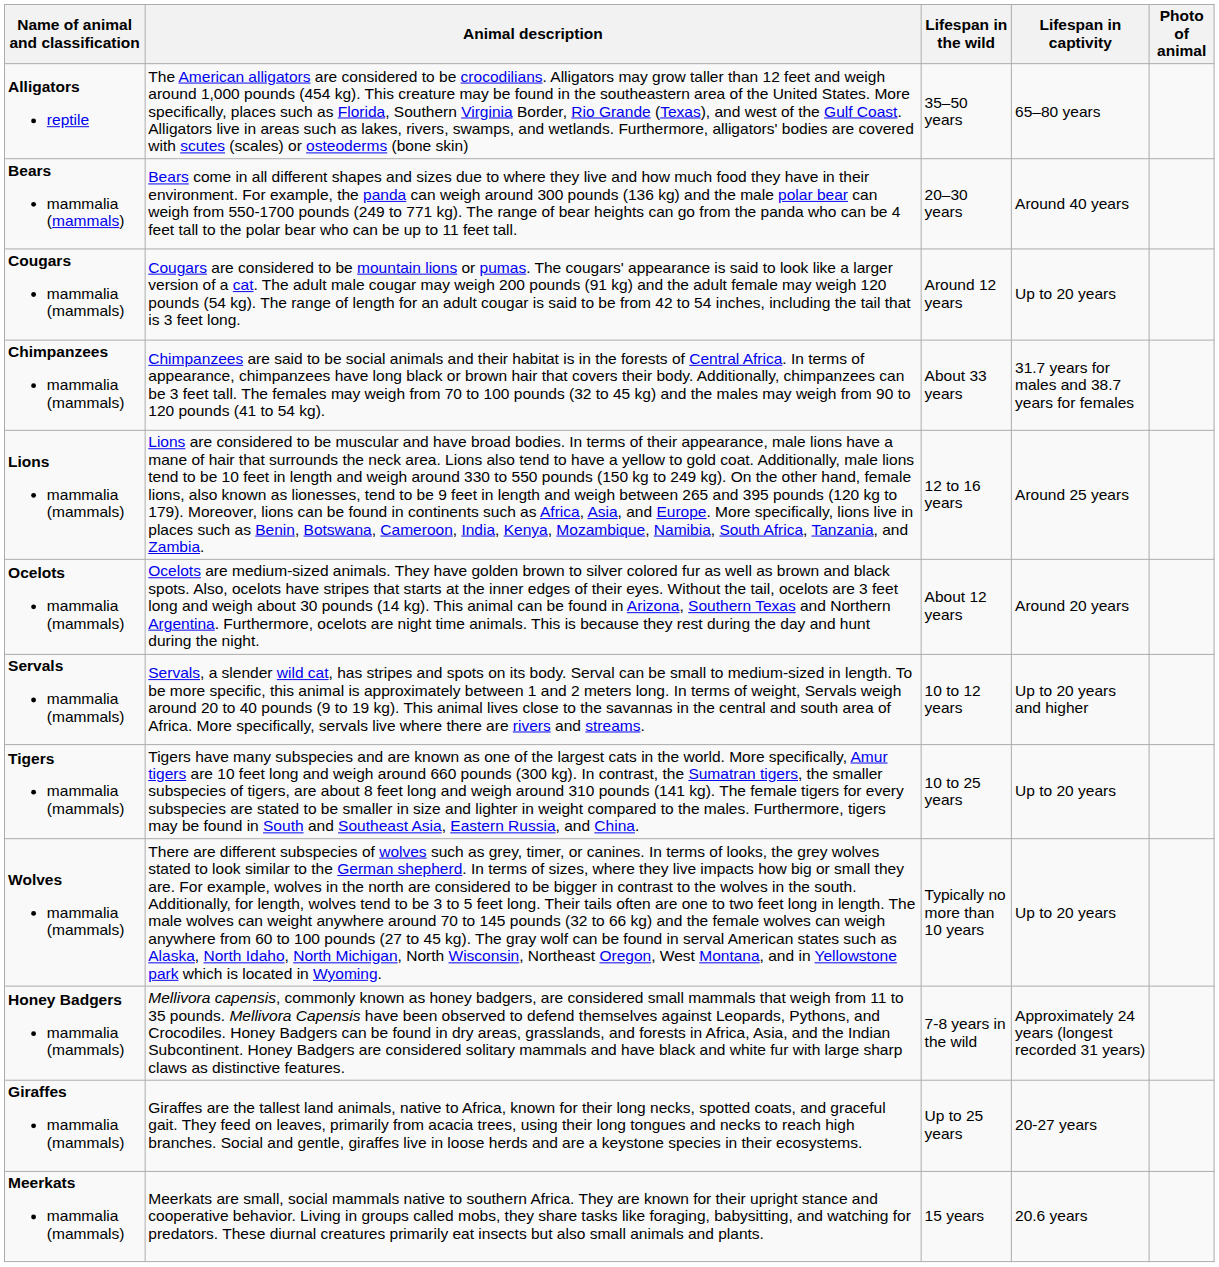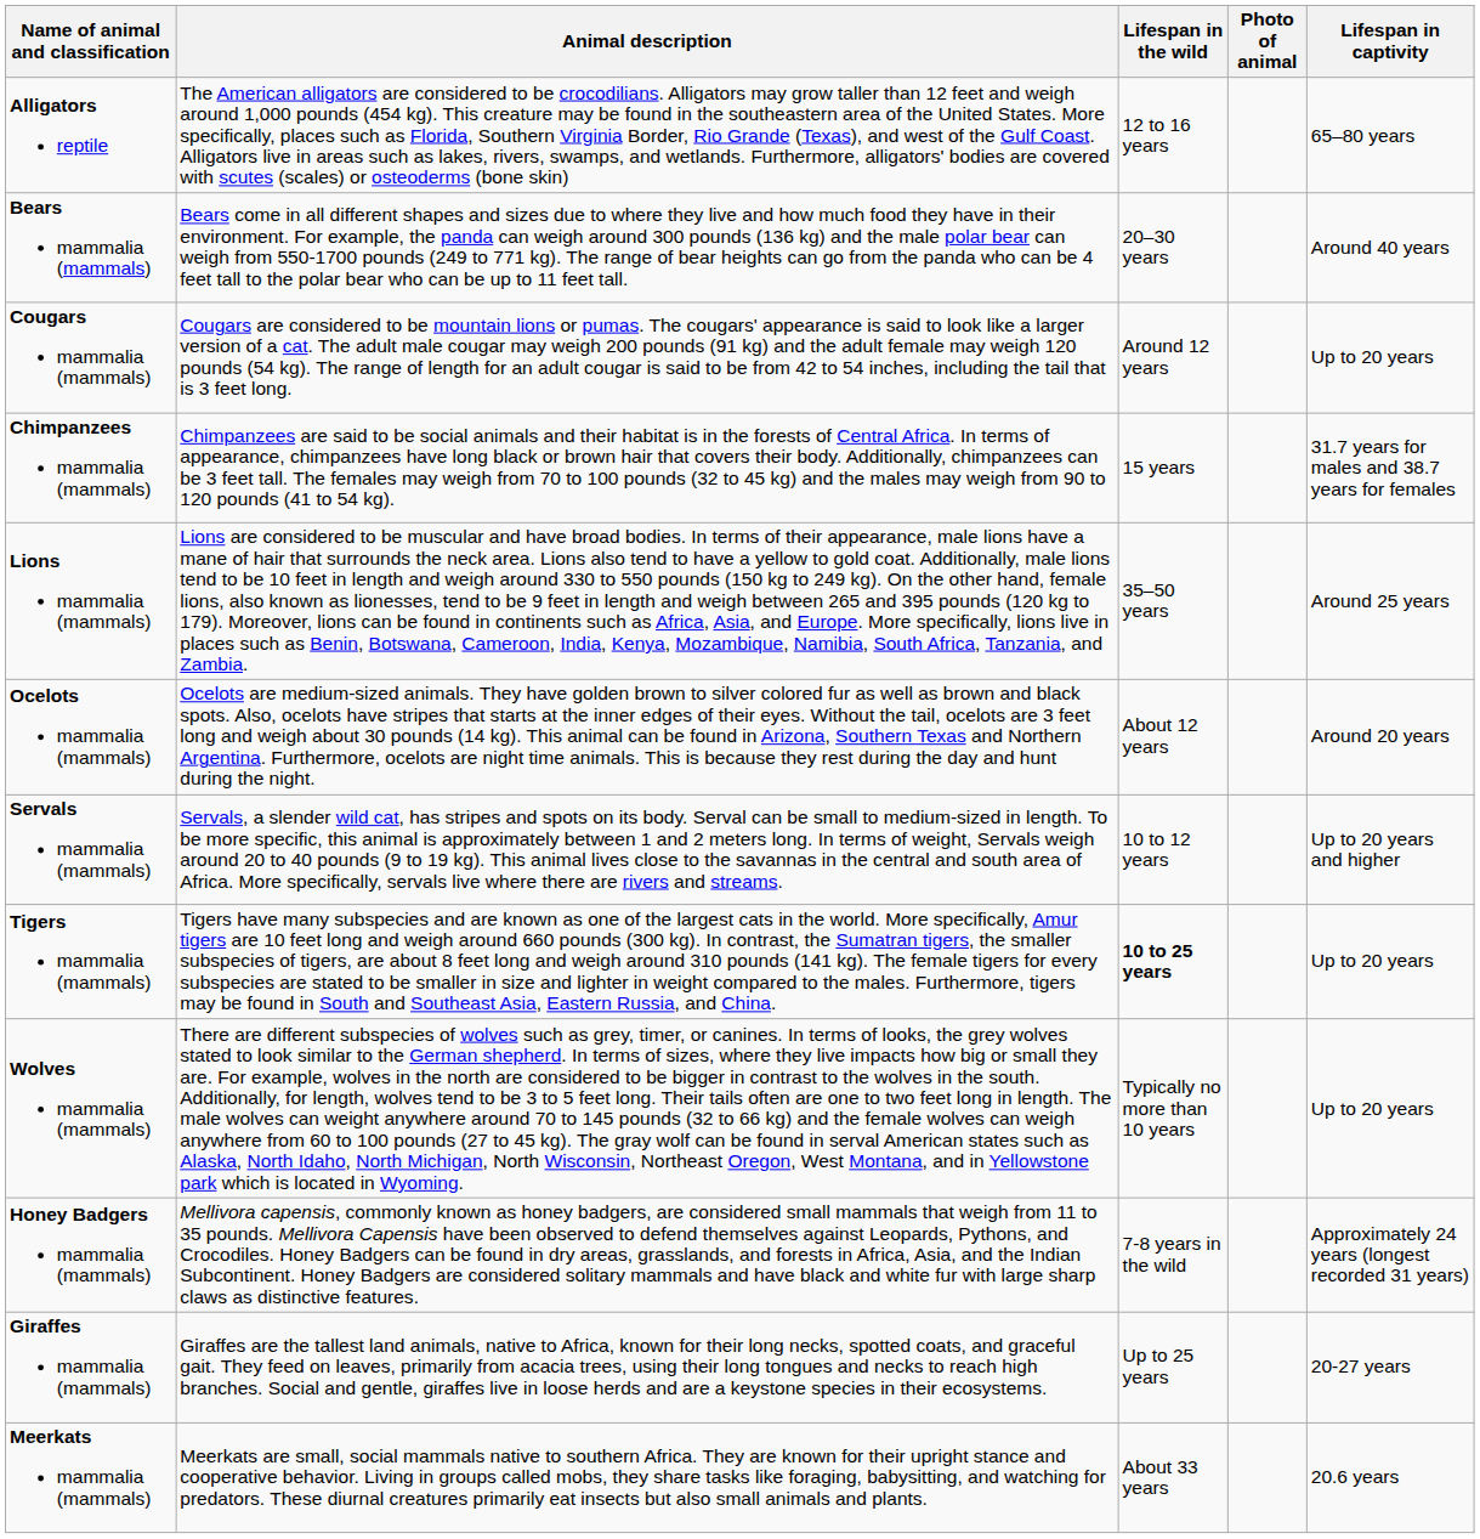columns swapped: Lifespan in captivity <-> Photo of animal
Alligators reptile | Lifespan in the wild: 35–50 years -> 12 to 16 years
Chimpanzees mammalia (mammals) | Lifespan in the wild: About 33 years -> 15 years
Lions mammalia (mammals) | Lifespan in the wild: 12 to 16 years -> 35–50 years
Tigers mammalia (mammals) | Lifespan in the wild: normal -> bold
Meerkats mammalia (mammals) | Lifespan in the wild: 15 years -> About 33 years
